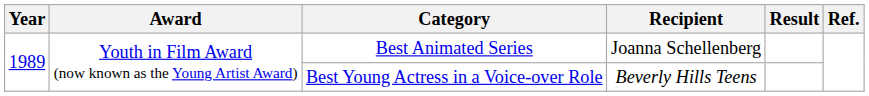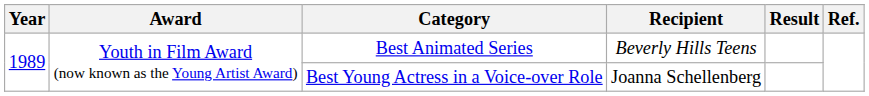Best Animated Series | Recipient: Joanna Schellenberg -> Beverly Hills Teens
Best Young Actress in a Voice-over Role | Recipient: Beverly Hills Teens -> Joanna Schellenberg
